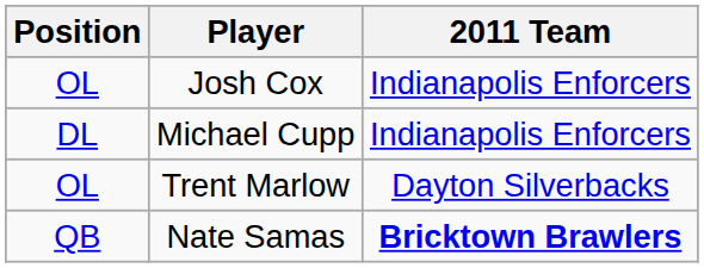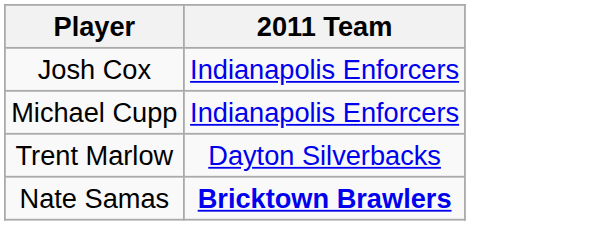- column: Position | OL | DL | OL | QB
